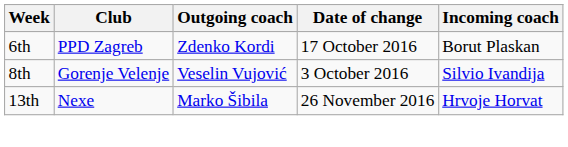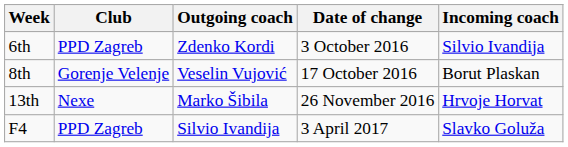6th | Date of change: 17 October 2016 -> 3 October 2016
6th | Incoming coach: Borut Plaskan -> Silvio Ivandija
8th | Date of change: 3 October 2016 -> 17 October 2016
8th | Incoming coach: Silvio Ivandija -> Borut Plaskan
+ row: F4 | PPD Zagreb | Silvio Ivandija | 3 April 2017 | Slavko Goluža
